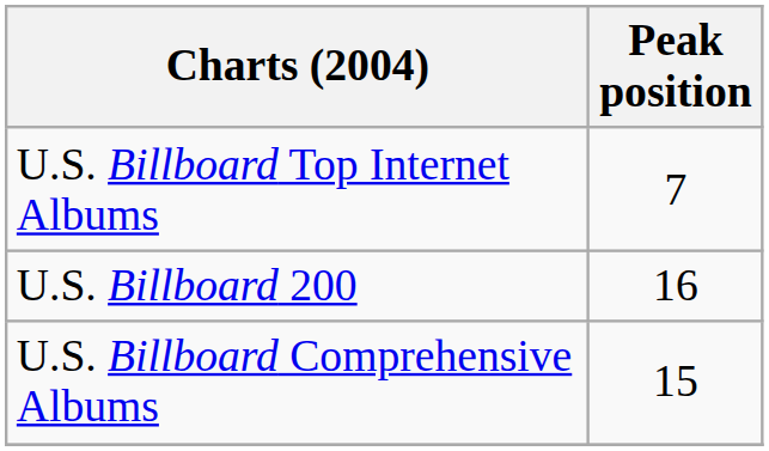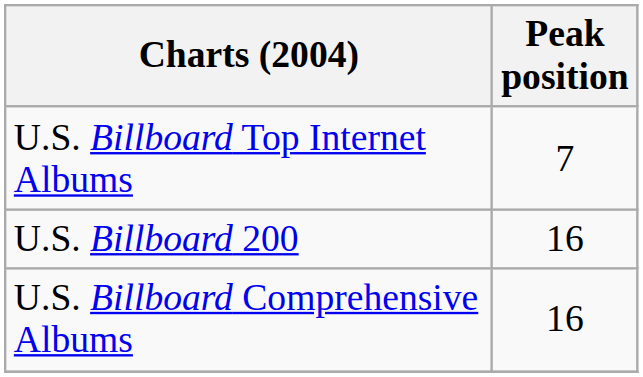U.S. Billboard Comprehensive Albums | Peak position: 15 -> 16
